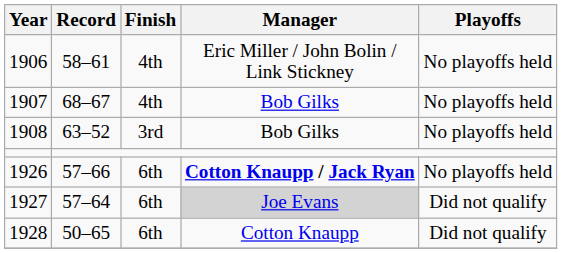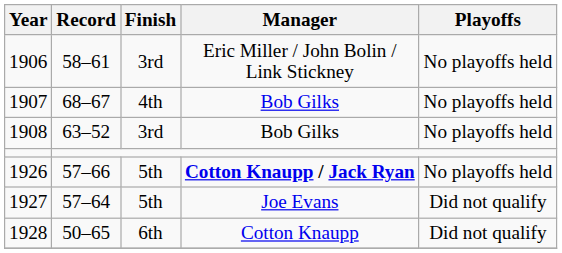1906 | Finish: 4th -> 3rd
1926 | Finish: 6th -> 5th
1927 | Finish: 6th -> 5th
1927 | Manager: lightgrey background -> no background
